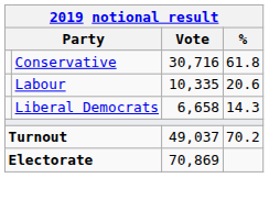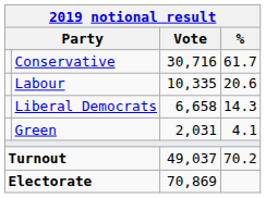Conservative | %: 61.8 -> 61.7
+ row: Green | 2,031 | 4.1
